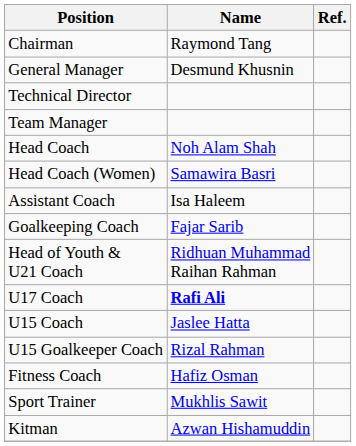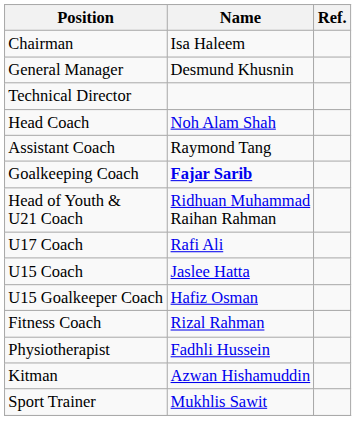Chairman | Name: Raymond Tang -> Isa Haleem
- row: Team Manager
- row: Head Coach (Women) | Samawira Basri
Assistant Coach | Name: Isa Haleem -> Raymond Tang
Goalkeeping Coach | Name: normal -> bold
U17 Coach | Name: bold -> normal
U15 Goalkeeper Coach | Name: Rizal Rahman -> Hafiz Osman
Fitness Coach | Name: Hafiz Osman -> Rizal Rahman
+ row: Physiotherapist | Fadhli Hussein
rows swapped: Sport Trainer <-> Kitman
